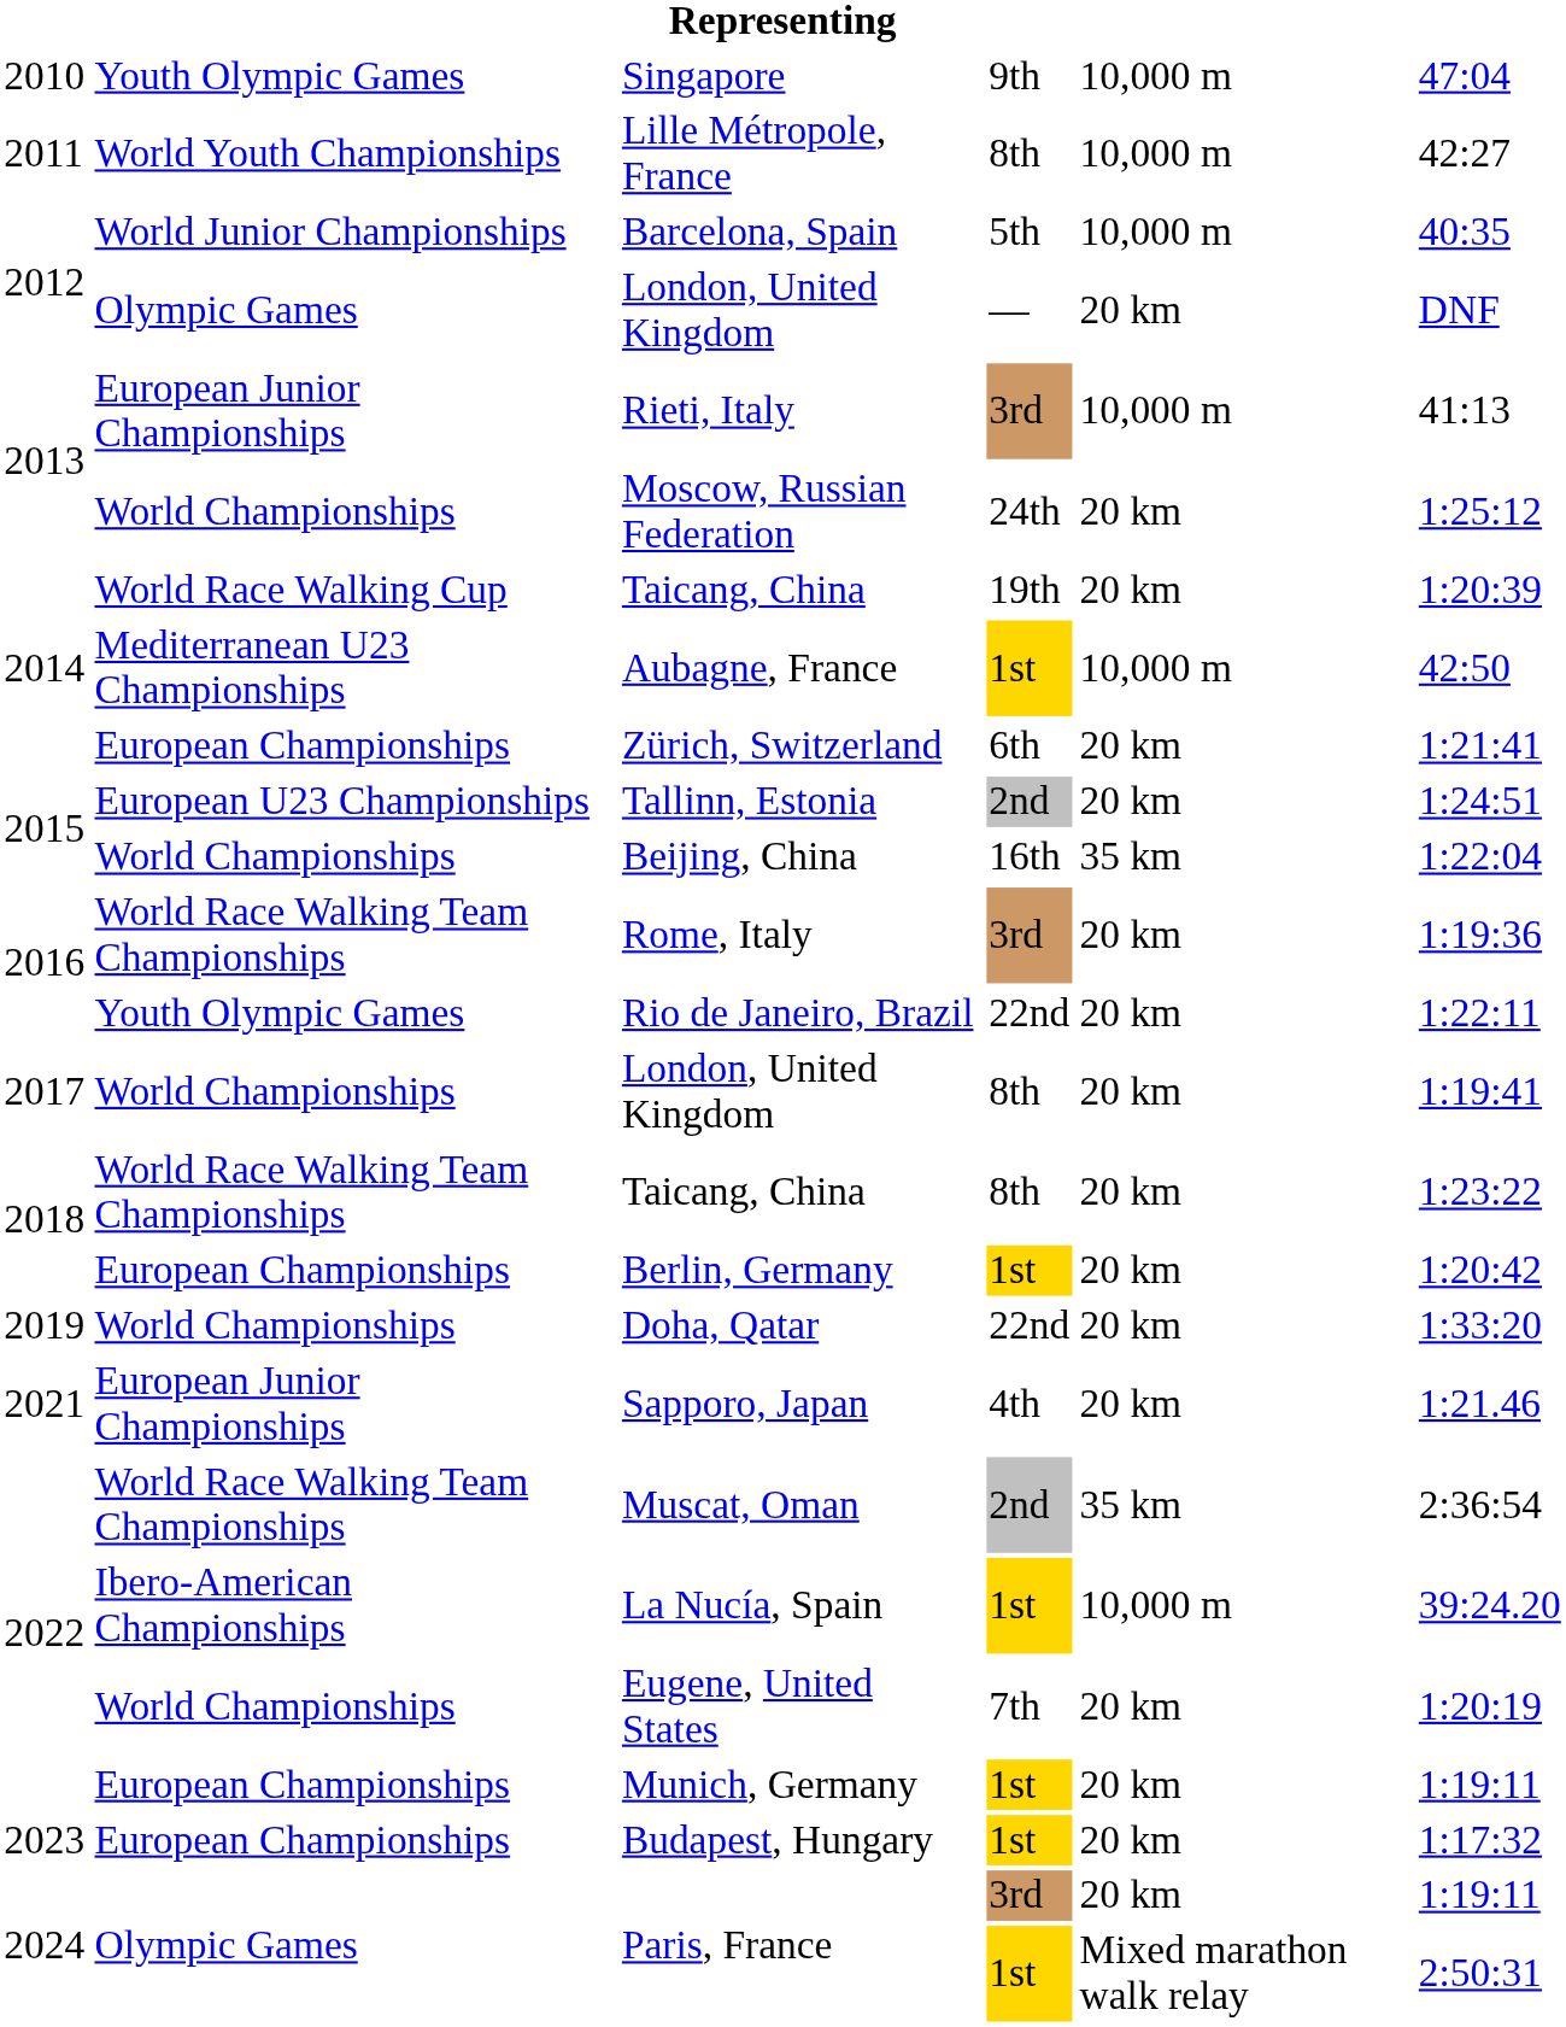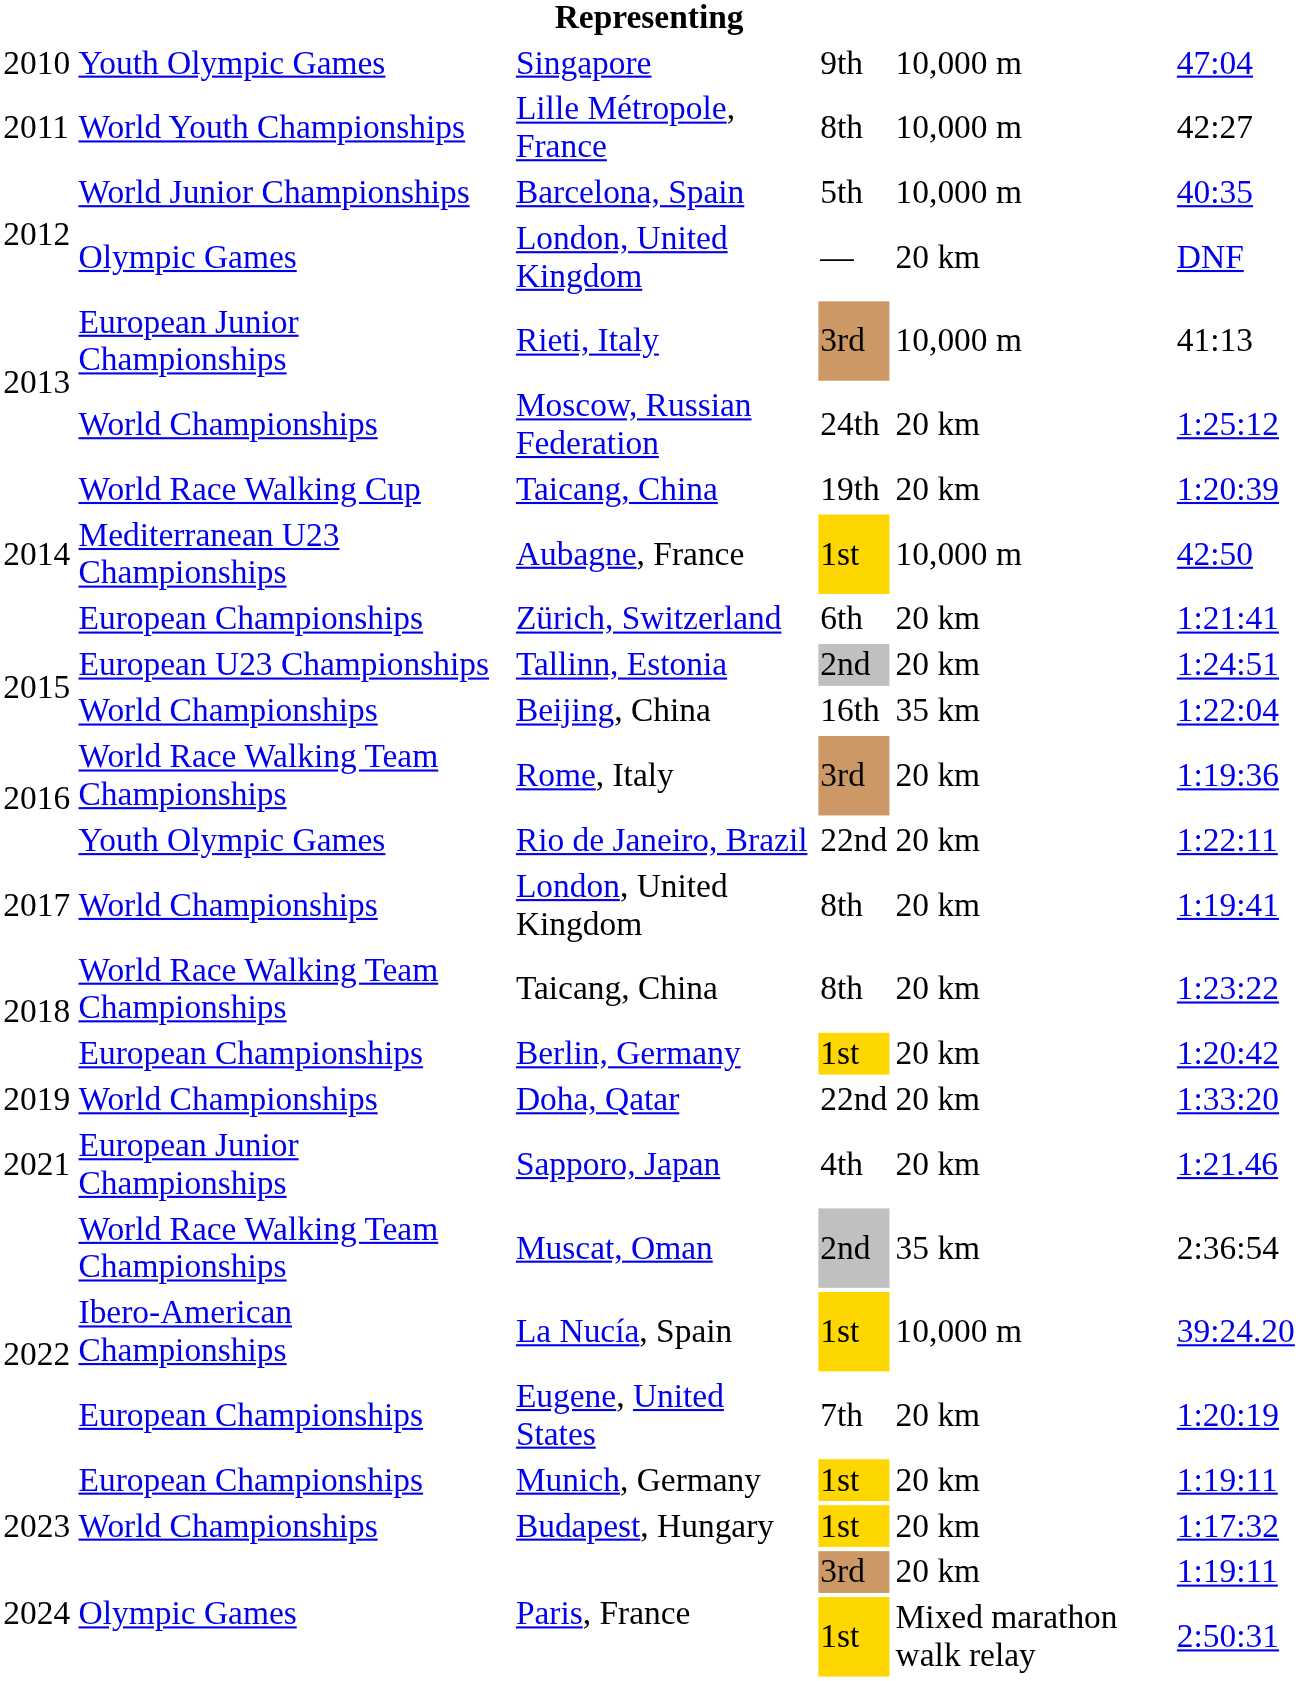Eugene, United States | column 2: World Championships -> European Championships
Budapest, Hungary | column 2: European Championships -> World Championships
